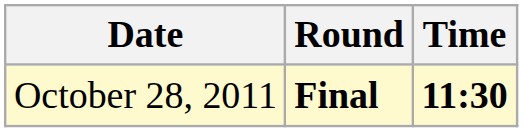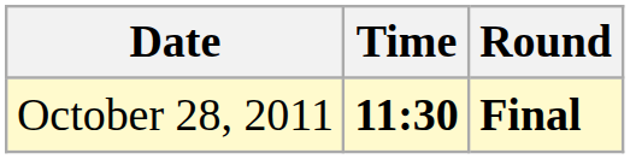columns swapped: Time <-> Round
